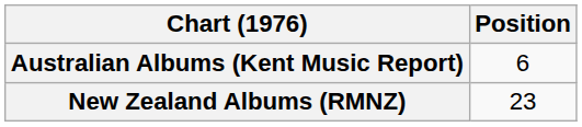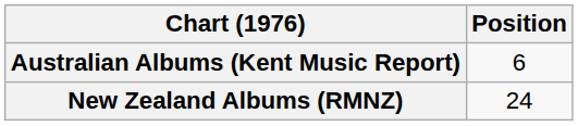New Zealand Albums (RMNZ) | Position: 23 -> 24
